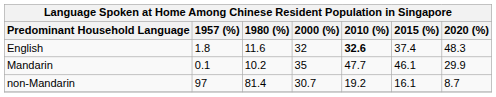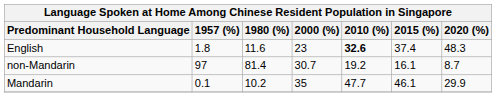English | 2000 (%): 32 -> 23
rows swapped: Mandarin <-> non-Mandarin
